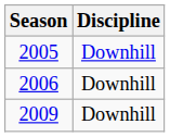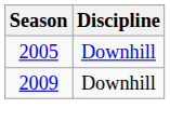- row: 2006 | Downhill
